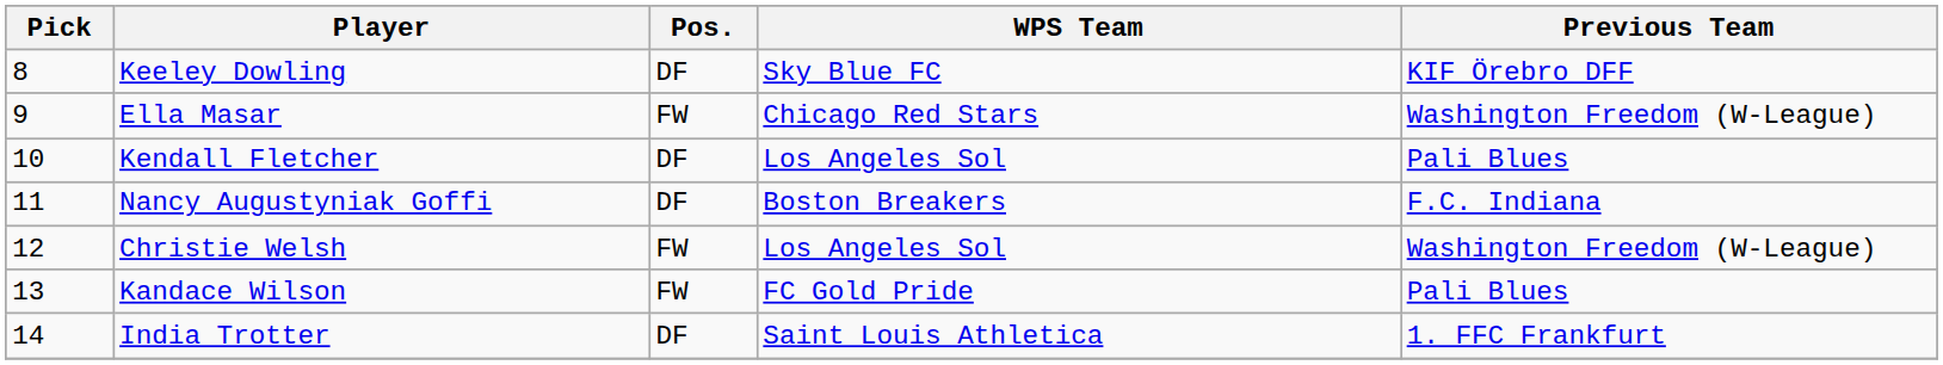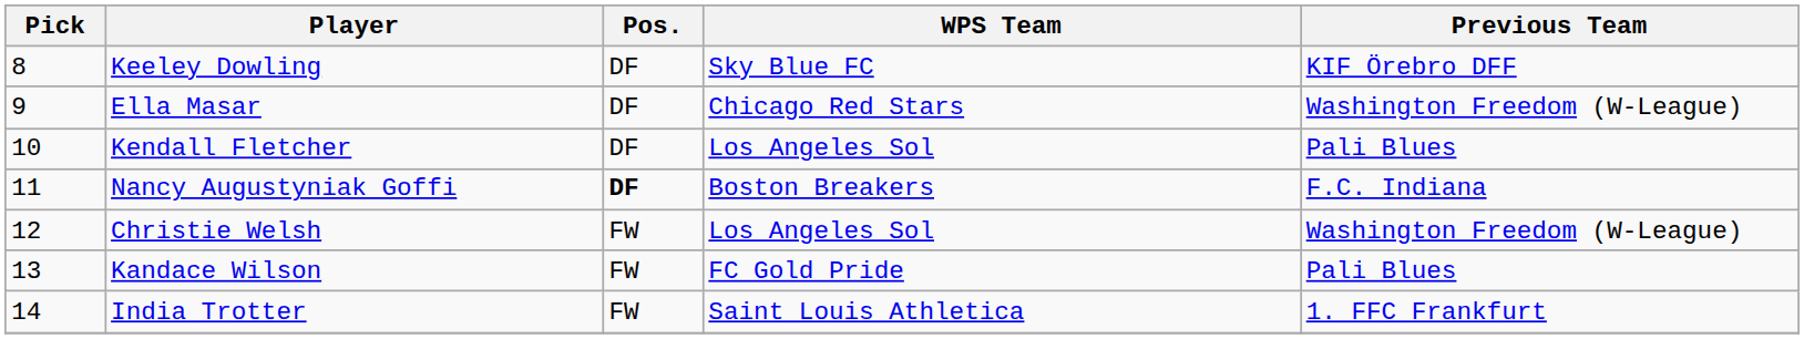Ella Masar | Pos.: FW -> DF
Nancy Augustyniak Goffi | Pos.: normal -> bold
India Trotter | Pos.: DF -> FW
